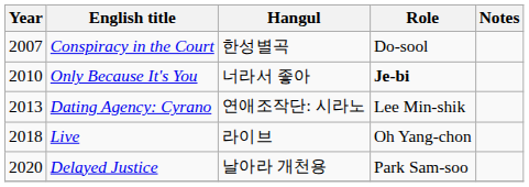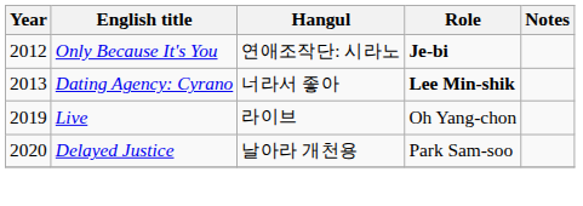- row: 2007 | Conspiracy in the Court | 한성별곡 | Do-sool
Only Because It's You | Year: 2010 -> 2012
Only Because It's You | Hangul: 너라서 좋아 -> 연애조작단: 시라노
Dating Agency: Cyrano | Hangul: 연애조작단: 시라노 -> 너라서 좋아
Dating Agency: Cyrano | Role: normal -> bold
Live | Year: 2018 -> 2019
